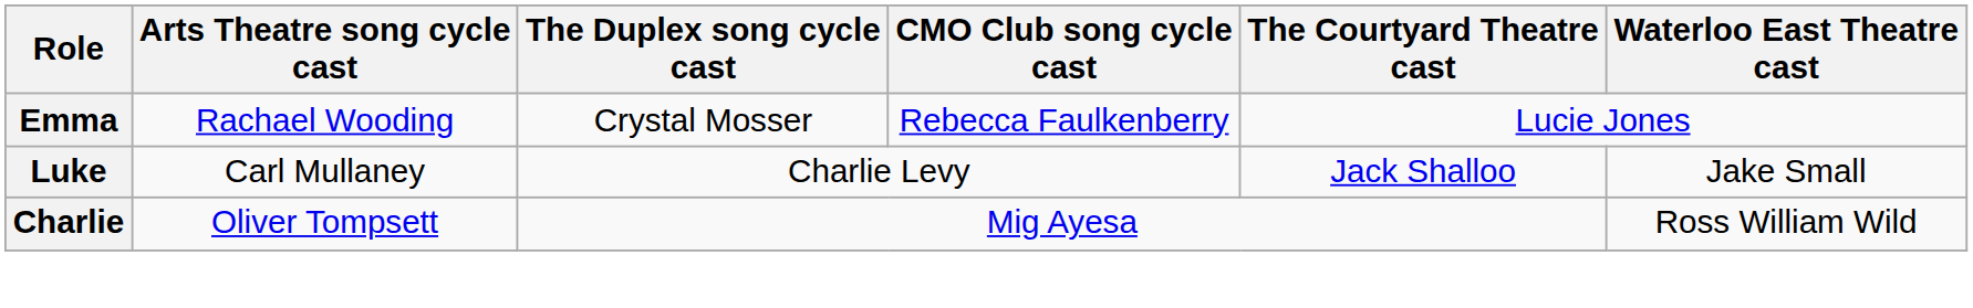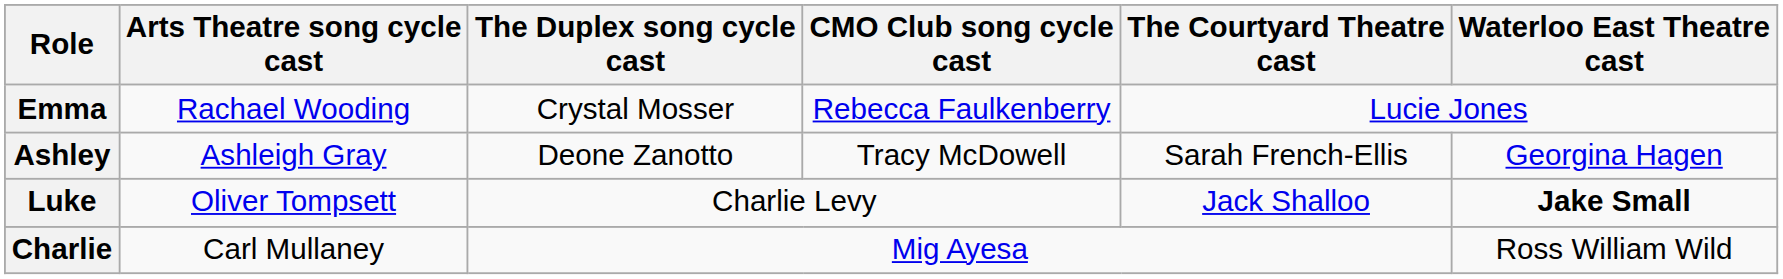+ row: Ashley | Ashleigh Gray | Deone Zanotto | Tracy McDowell | Sarah French-Ellis | Georgina Hagen
Luke | Arts Theatre song cycle cast: Carl Mullaney -> Oliver Tompsett
Luke | Waterloo East Theatre cast: normal -> bold
Charlie | Arts Theatre song cycle cast: Oliver Tompsett -> Carl Mullaney
